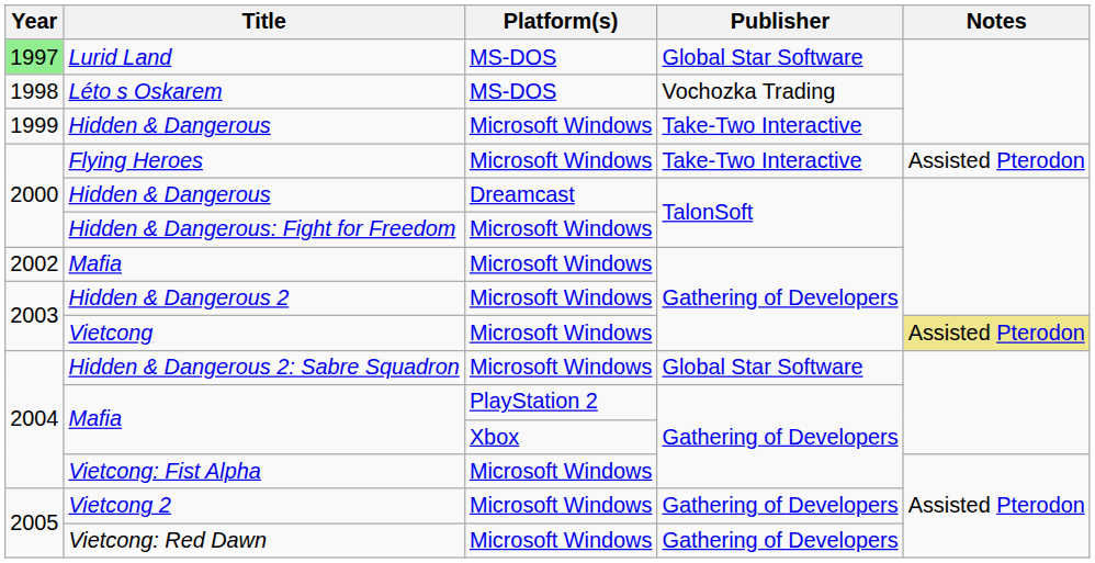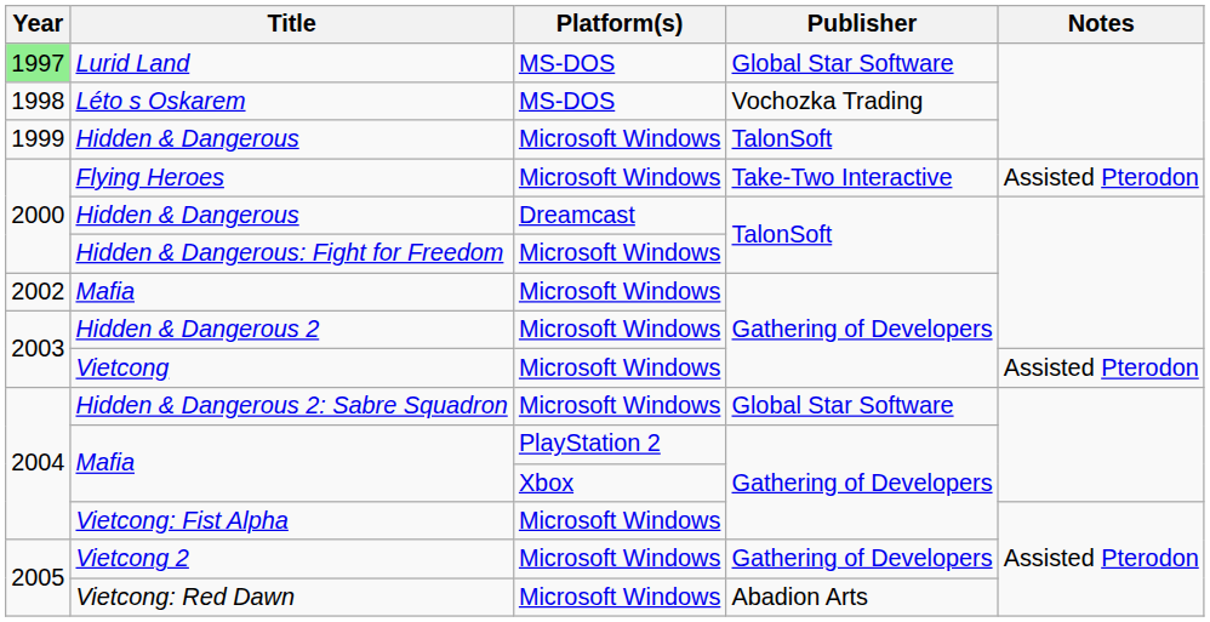Hidden & Dangerous / Microsoft Windows | Publisher: Take-Two Interactive -> TalonSoft
Vietcong | Notes: khaki background -> no background
Vietcong: Red Dawn | Publisher: Gathering of Developers -> Abadion Arts
